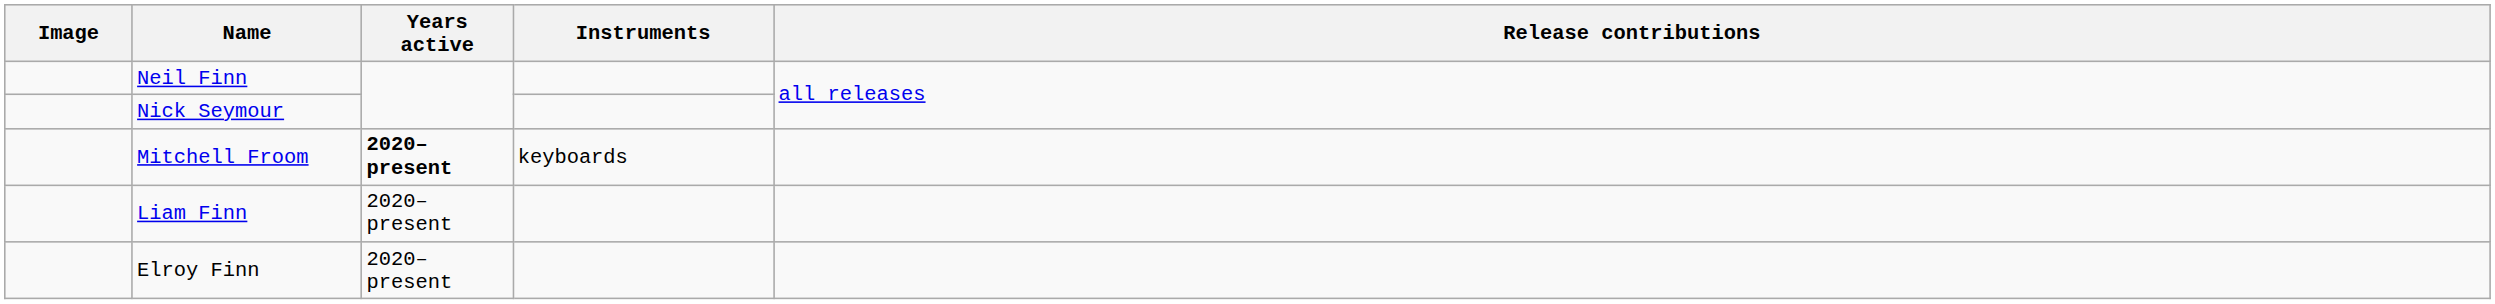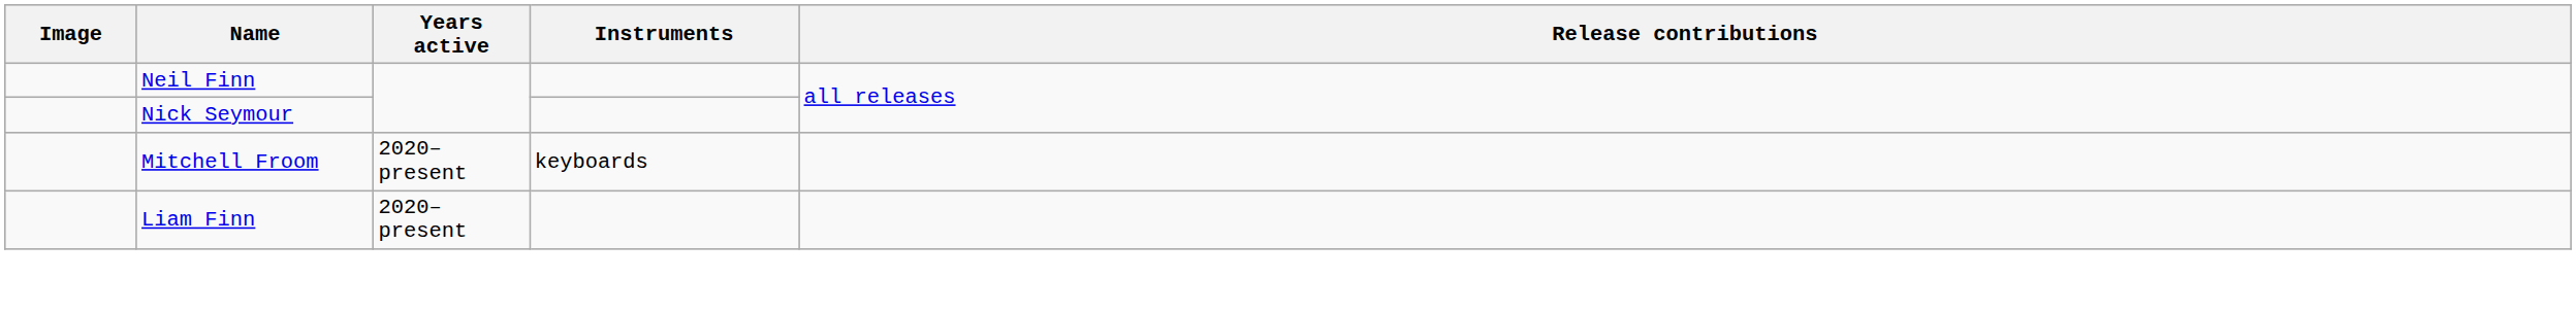Mitchell Froom | Years active: bold -> normal
- row: Elroy Finn | 2020–present
